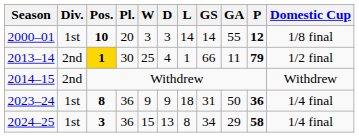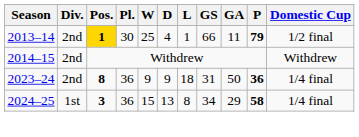- row: 2000–01 | 1st | 10 | 20 | 3 | 3 | 14 | 14 | 55 | 12 | 1/8 final
2023–24 | Div.: 1st -> 2nd
